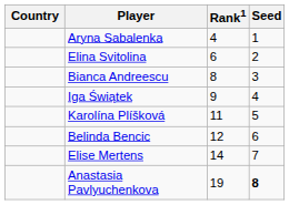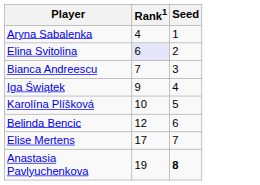- column: Country
Elina Svitolina | Rank1: no background -> lavender background
Bianca Andreescu | Rank1: 8 -> 7
Karolína Plíšková | Rank1: 11 -> 10
Elise Mertens | Rank1: 14 -> 17
